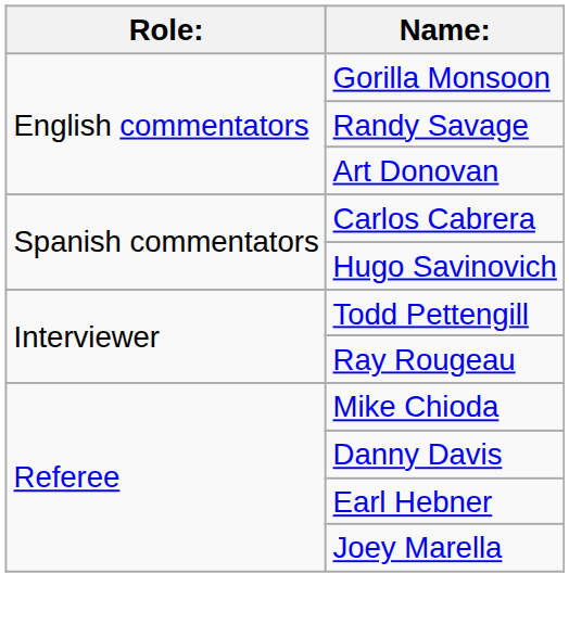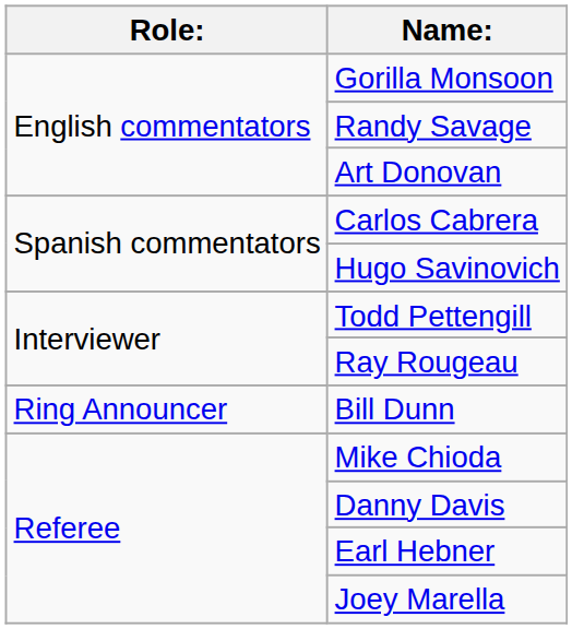+ row: Ring Announcer | Bill Dunn
